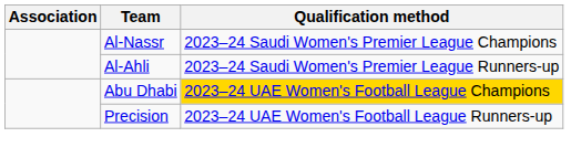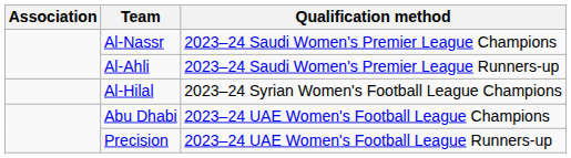+ row: Al-Hilal | 2023–24 Syrian Women's Football League Champions
Abu Dhabi | Qualification method: gold background -> no background
